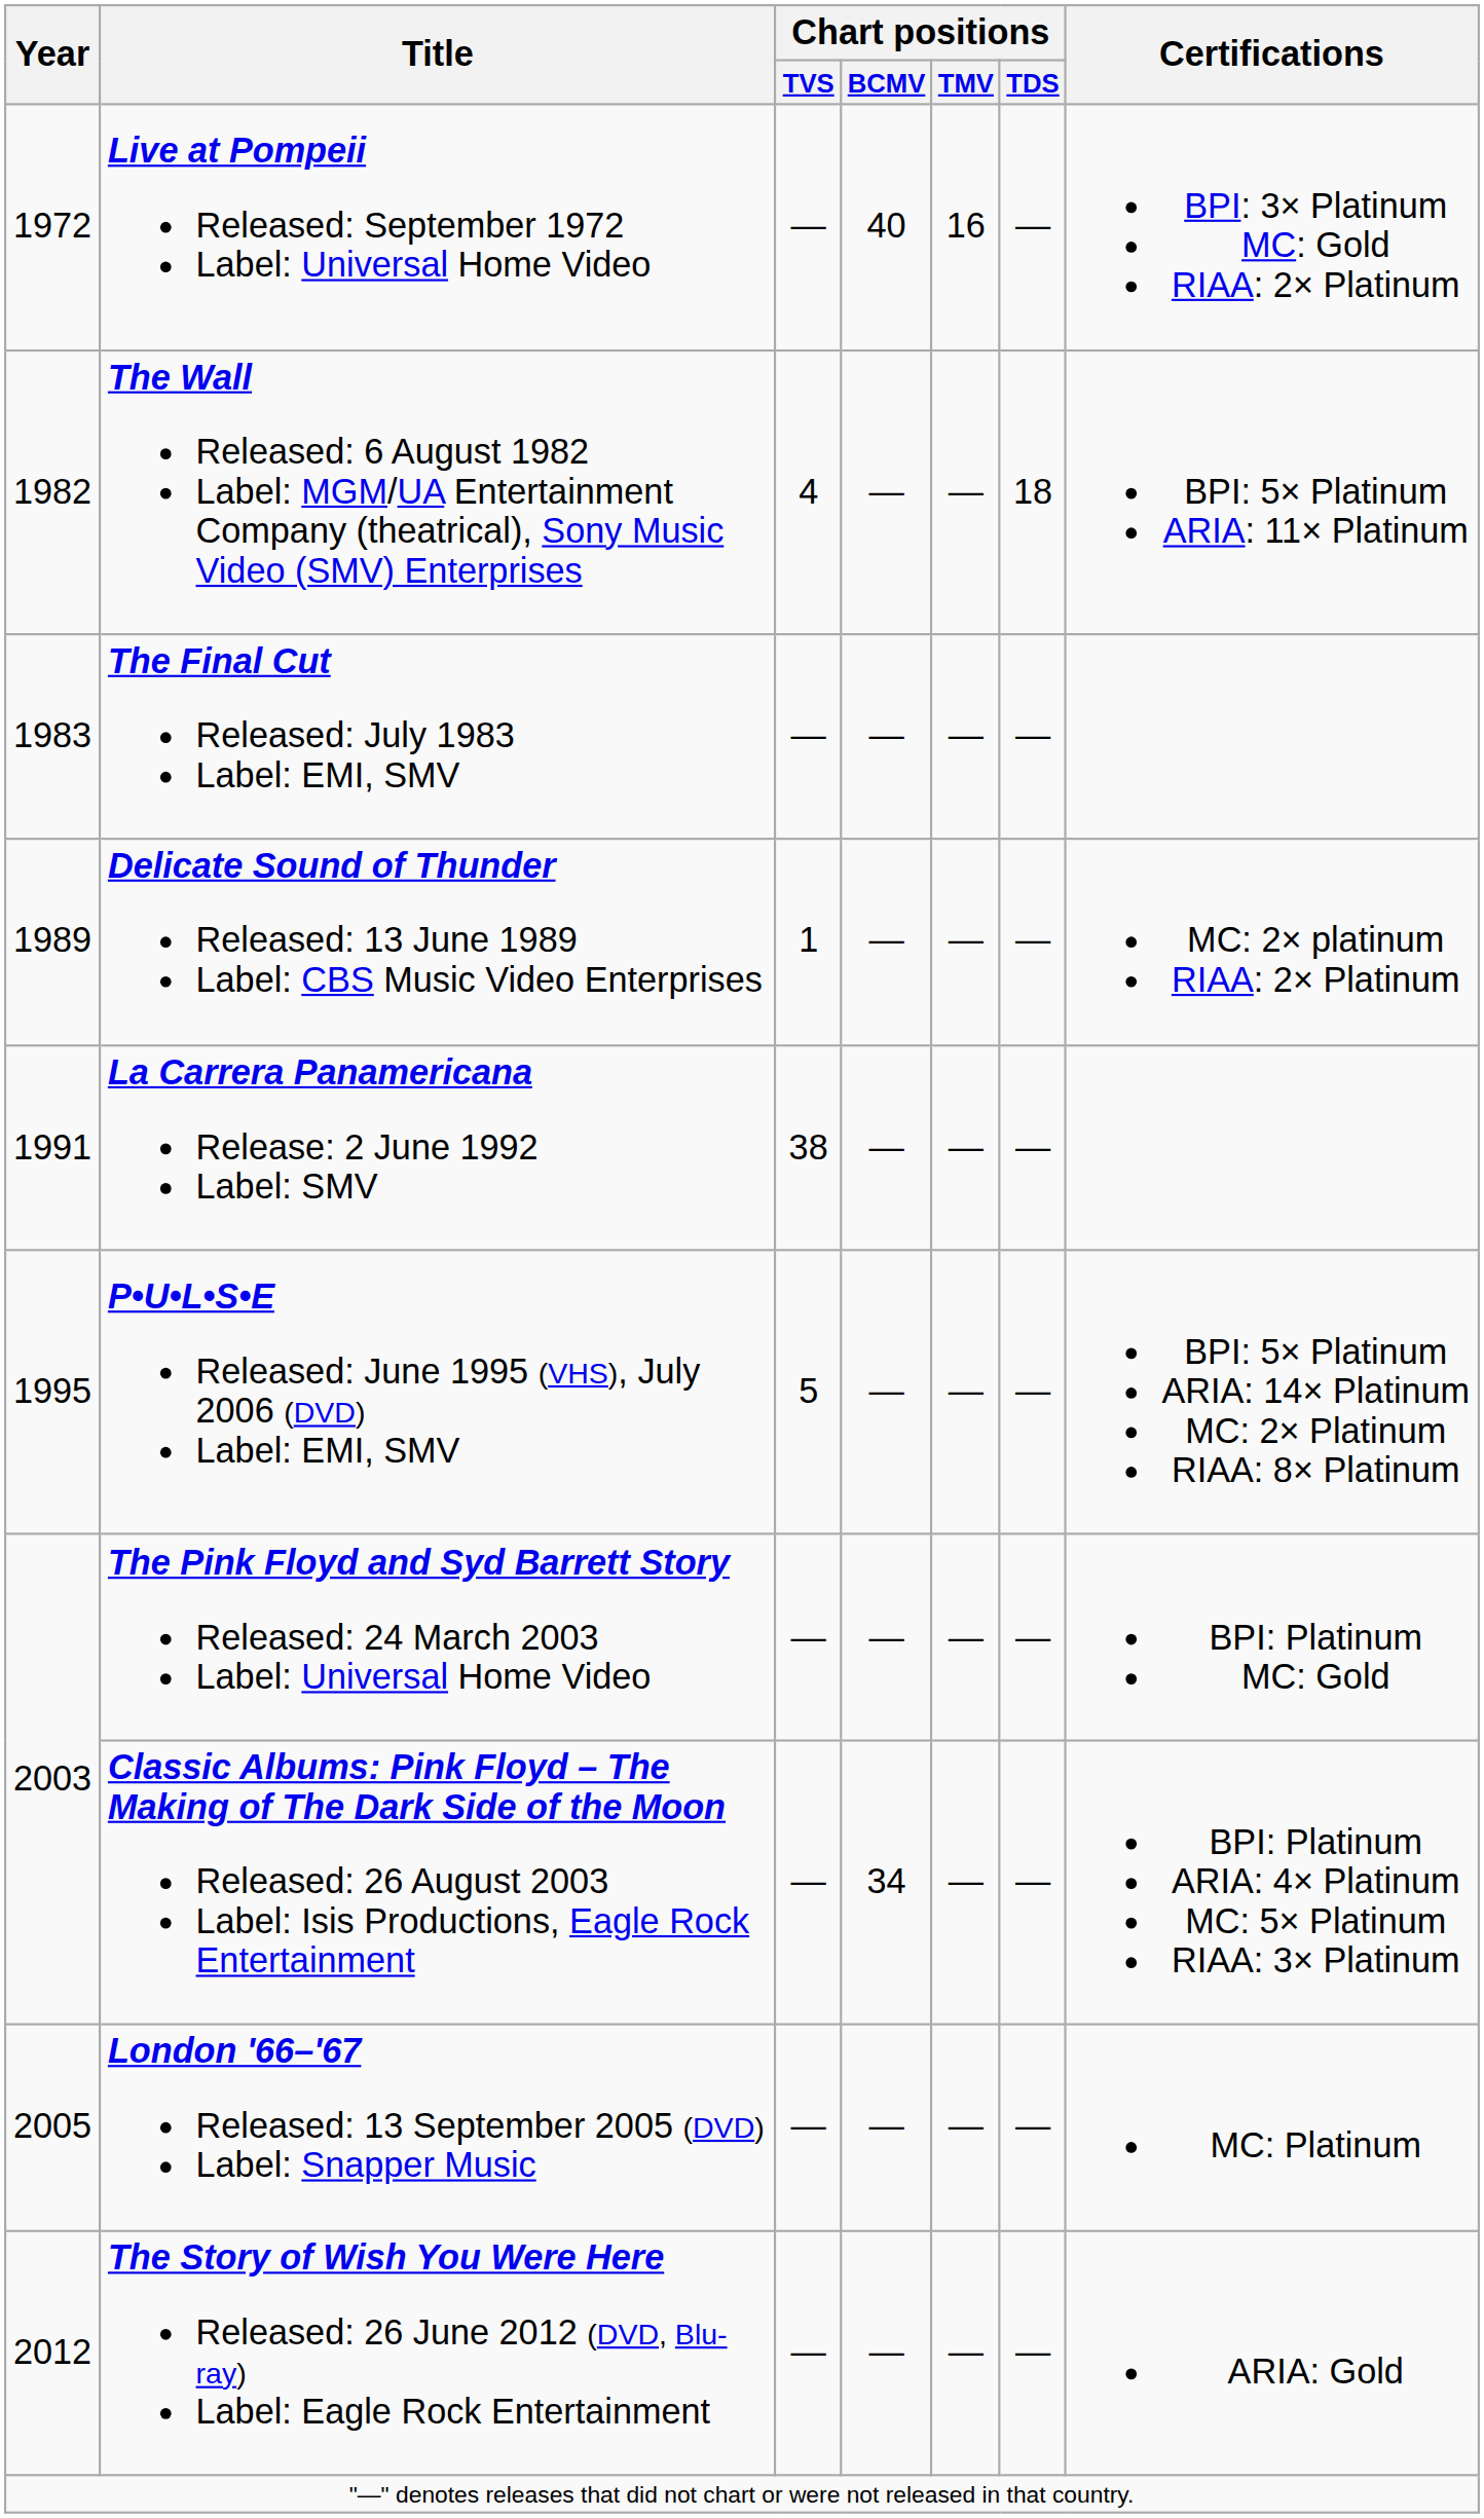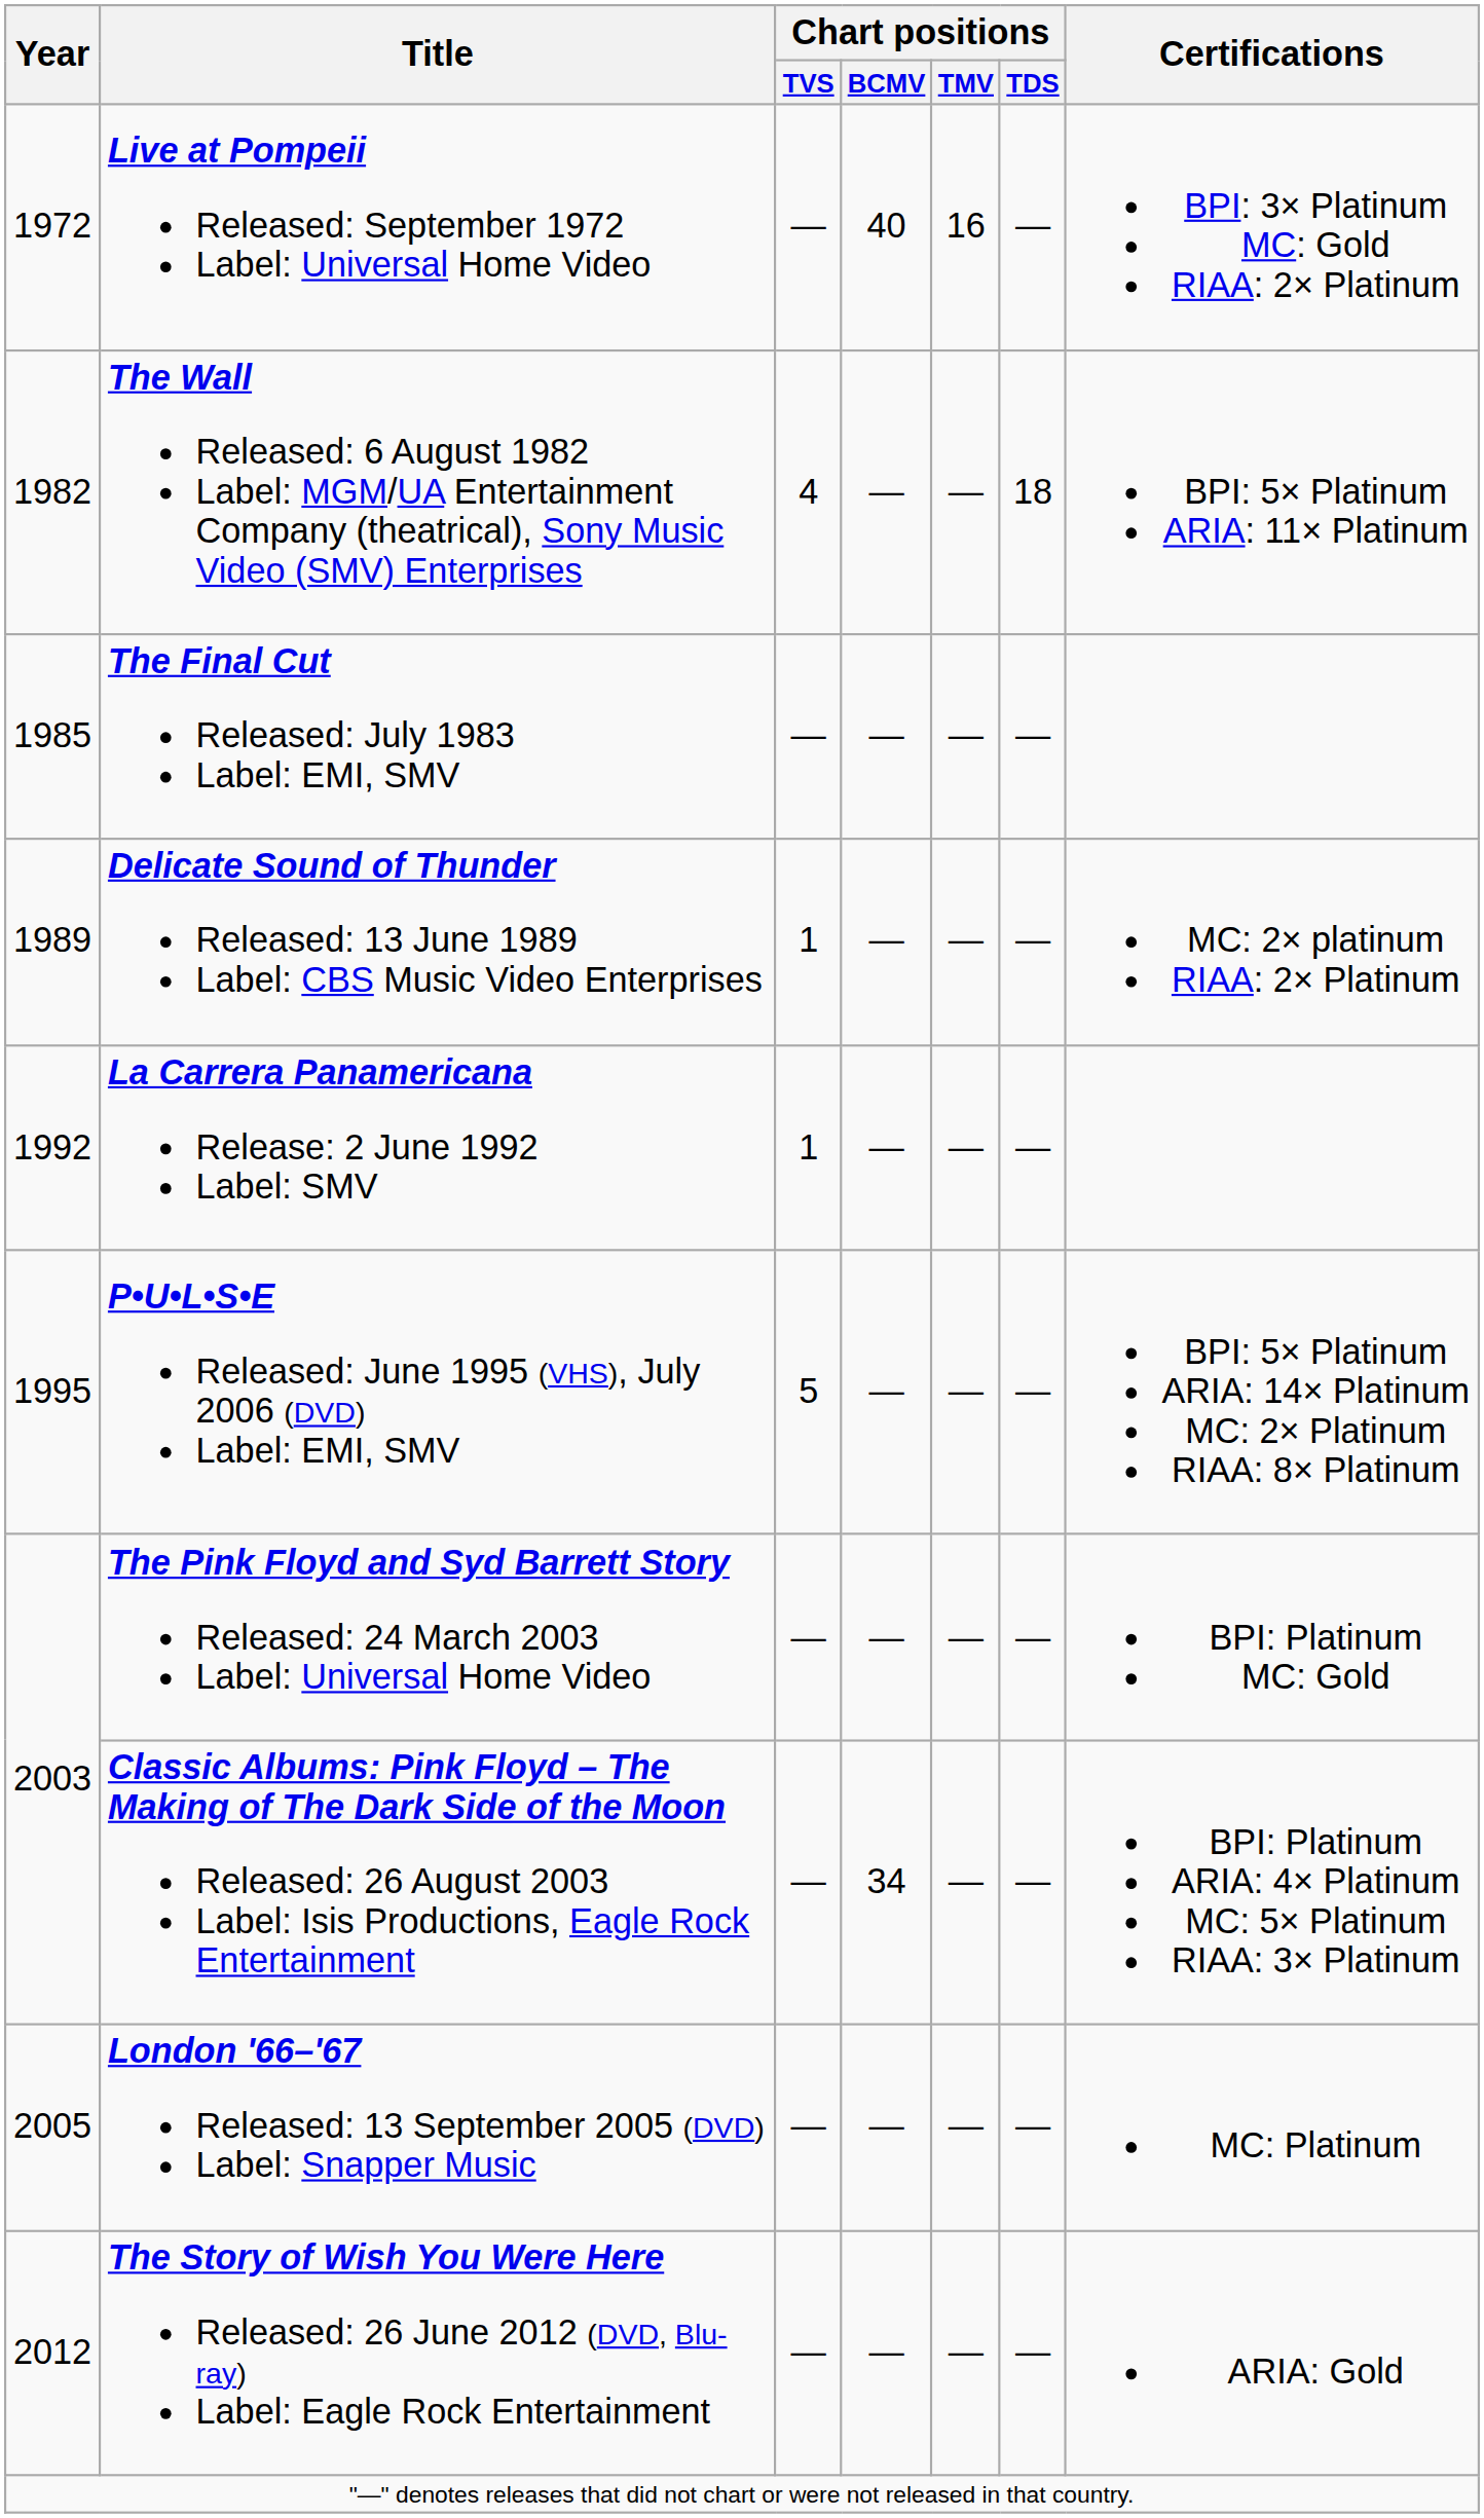The Final Cut Released: July 1983 Label: EMI, SMV | Year: 1983 -> 1985
La Carrera Panamericana Release: 2 June 1992 Label: SMV | Year: 1991 -> 1992
La Carrera Panamericana Release: 2 June 1992 Label: SMV | Chart positions / TVS: 38 -> 1
